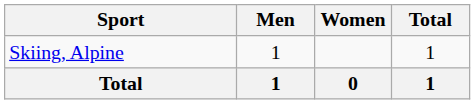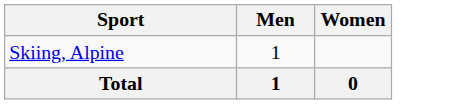- column: Total | 1 | 1
